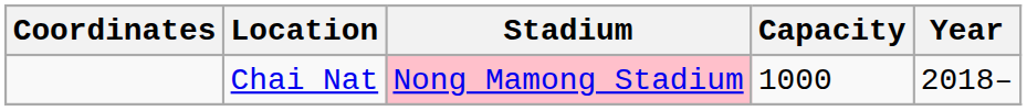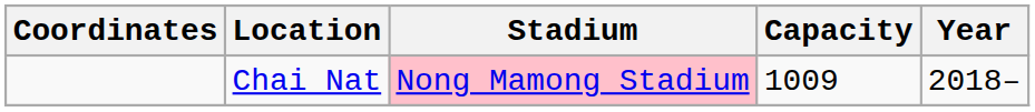Chai Nat | Capacity: 1000 -> 1009
